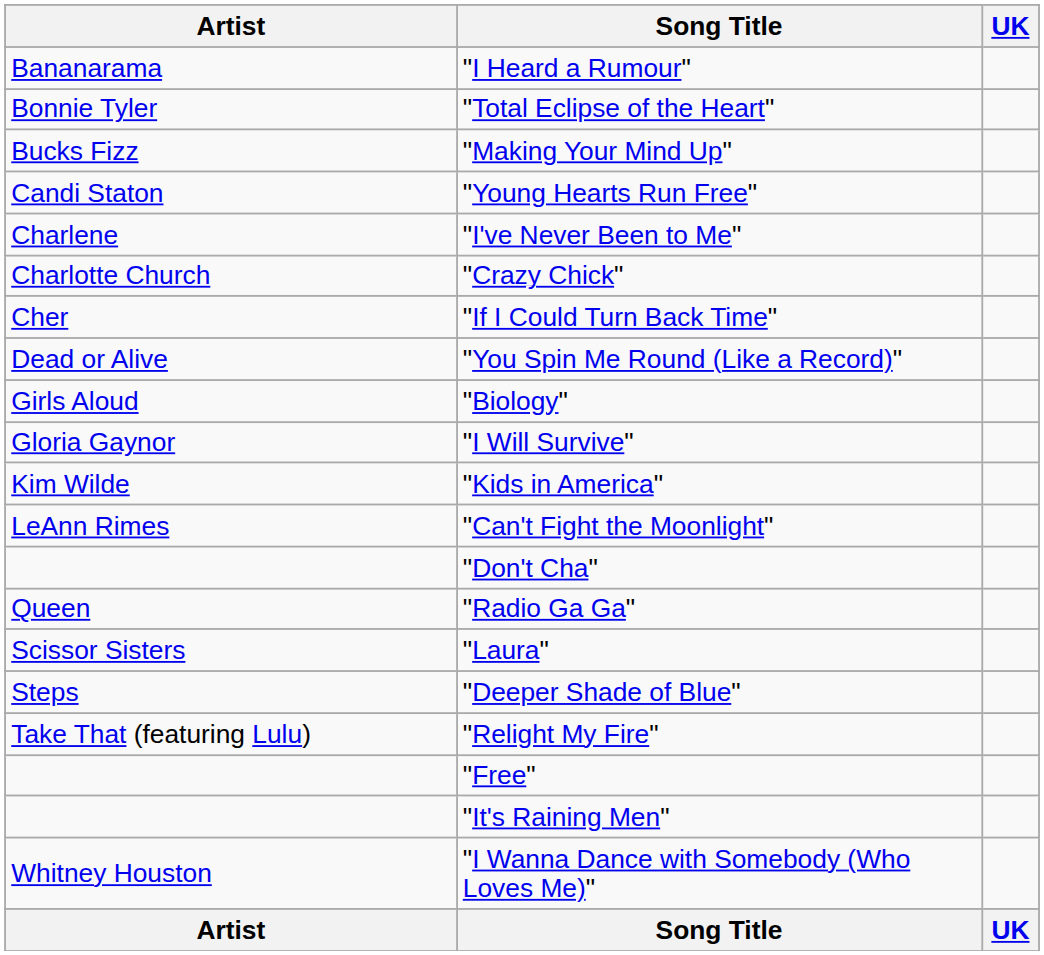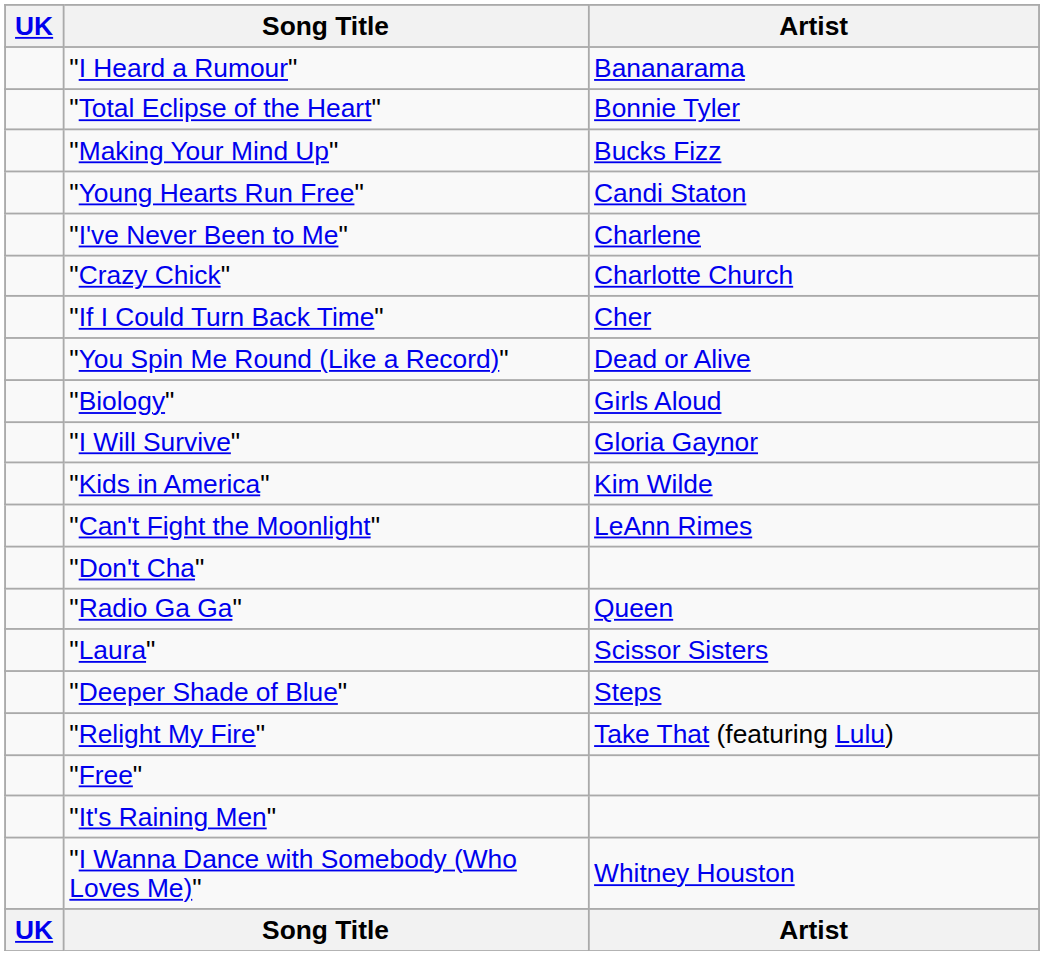columns swapped: Artist <-> UK
